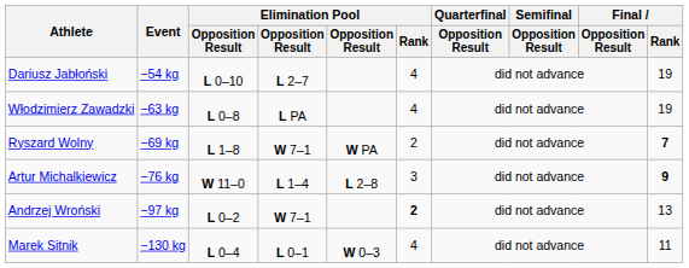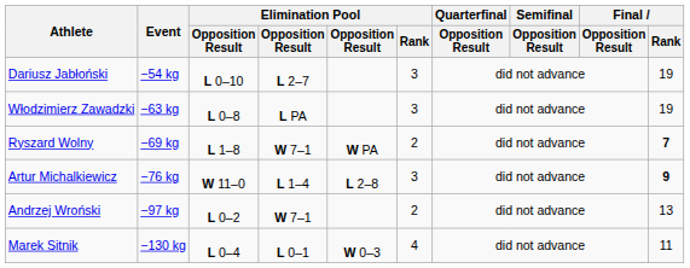Dariusz Jabłoński | Elimination Pool / Rank: 4 -> 3
Włodzimierz Zawadzki | Elimination Pool / Rank: 4 -> 3
Andrzej Wroński | Elimination Pool / Rank: bold -> normal
